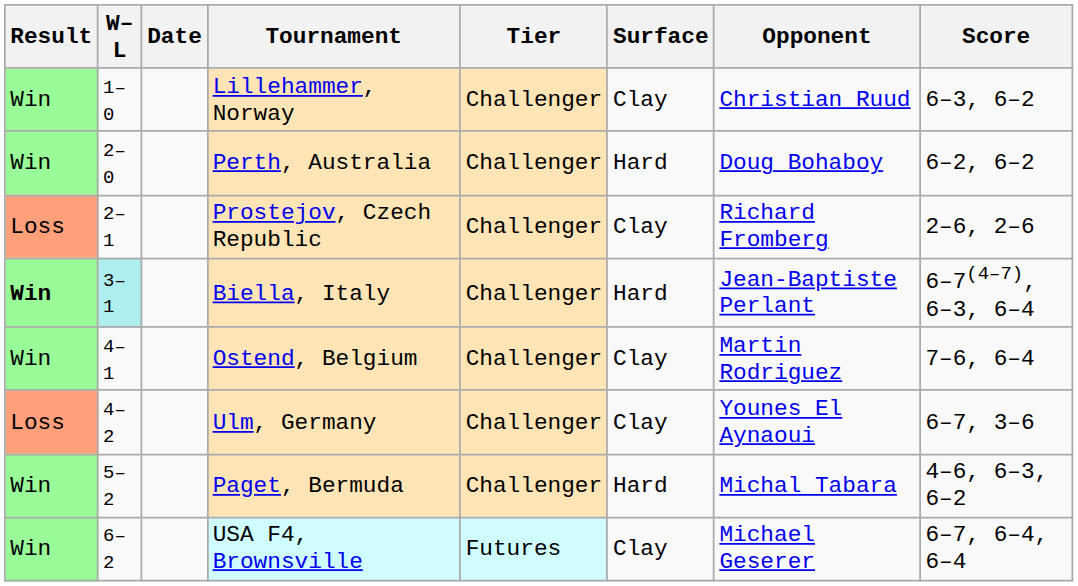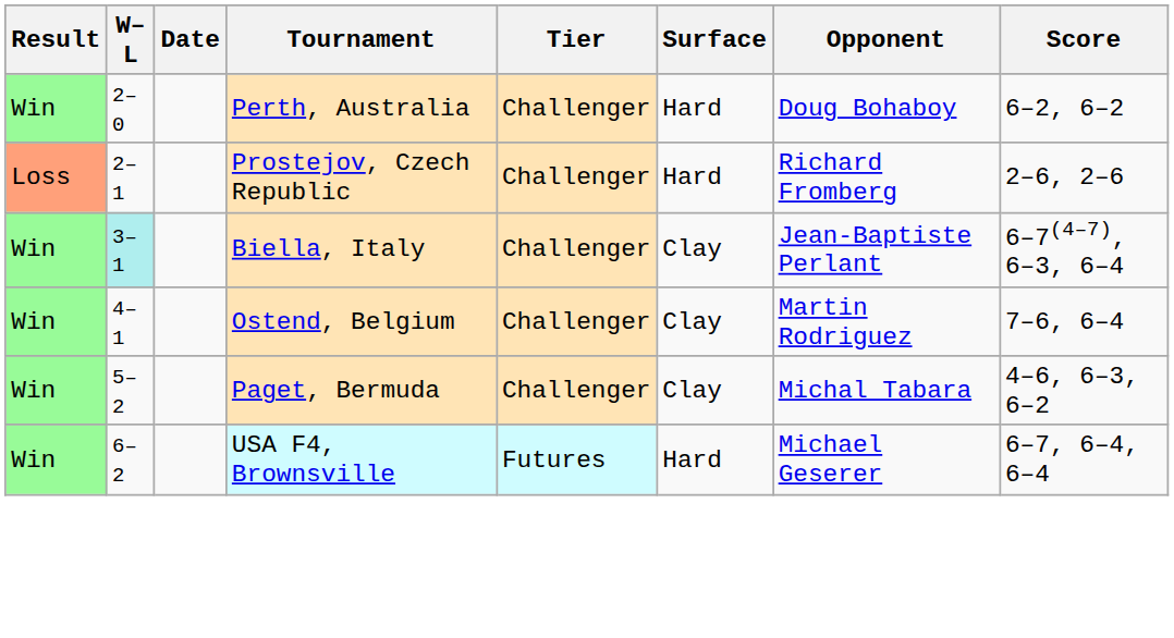- row: Win | 1–0 | Lillehammer, Norway | Challenger | Clay | Christian Ruud | 6–3, 6–2
Prostejov, Czech Republic | Surface: Clay -> Hard
Biella, Italy | Result: bold -> normal
Biella, Italy | Surface: Hard -> Clay
- row: Loss | 4–2 | Ulm, Germany | Challenger | Clay | Younes El Aynaoui | 6–7, 3–6
Paget, Bermuda | Surface: Hard -> Clay
USA F4, Brownsville | Surface: Clay -> Hard
